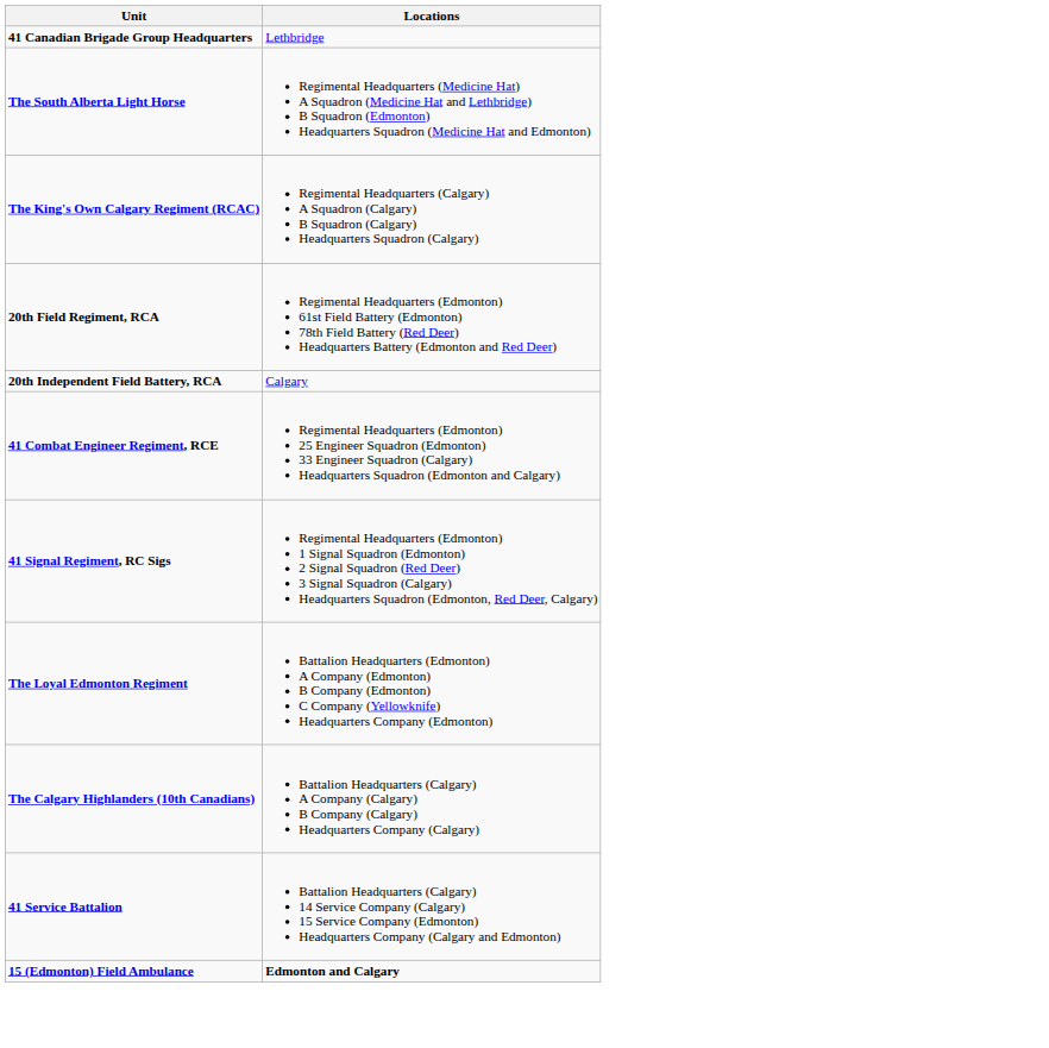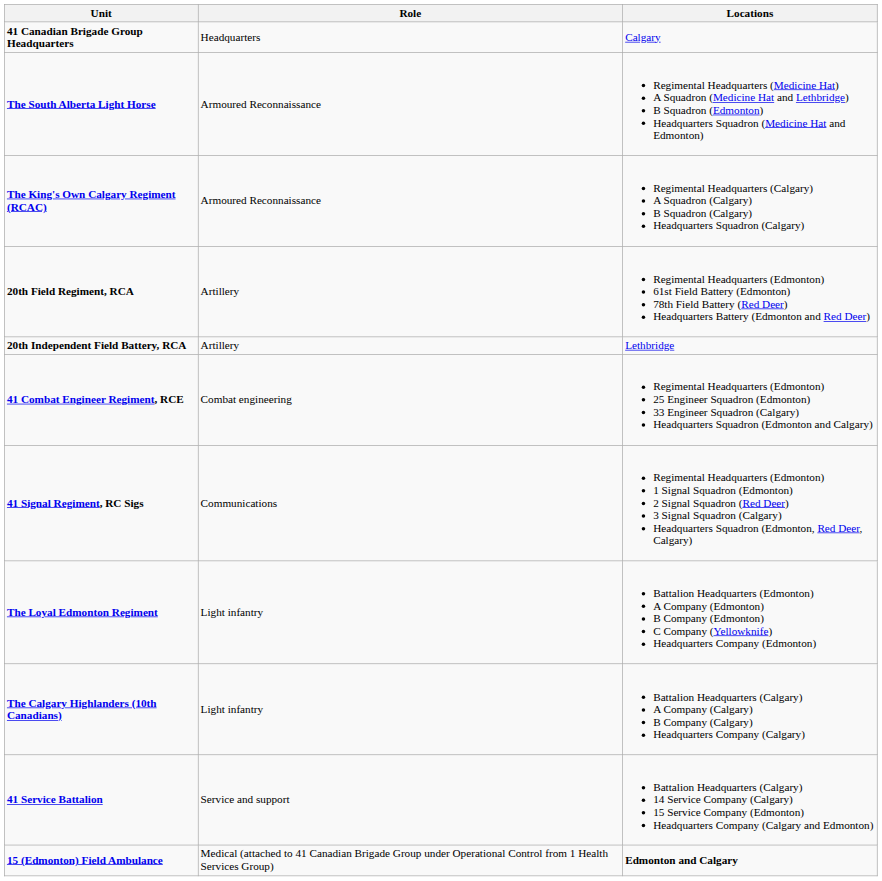+ column: Role | Headquarters | Armoured Reconnaissance | Armoured Reconnaissance | Artillery | Artillery | Combat engineering | Communications | Light infantry | Light infantry | Service and support | Medical (attached to 41 Canadian Brigade Group under Operational Control from 1 Health Services Group)
41 Canadian Brigade Group Headquarters | Locations: Lethbridge -> Calgary
20th Independent Field Battery, RCA | Locations: Calgary -> Lethbridge
